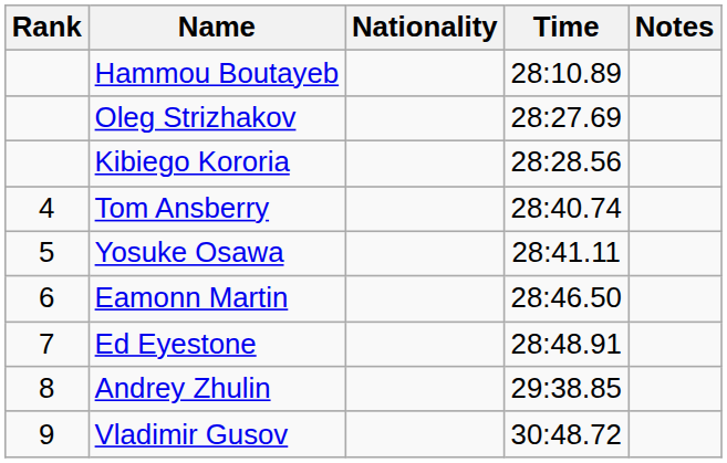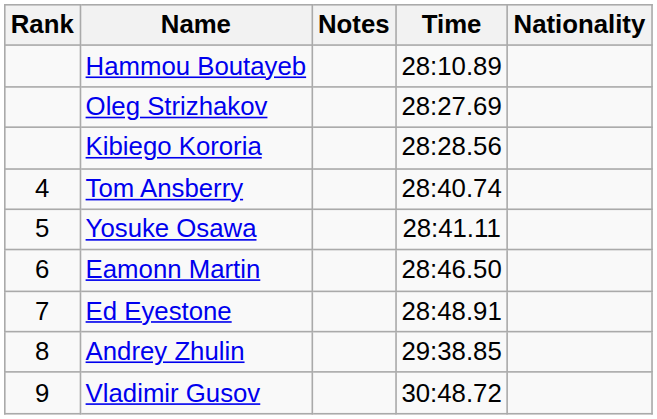columns swapped: Nationality <-> Notes
